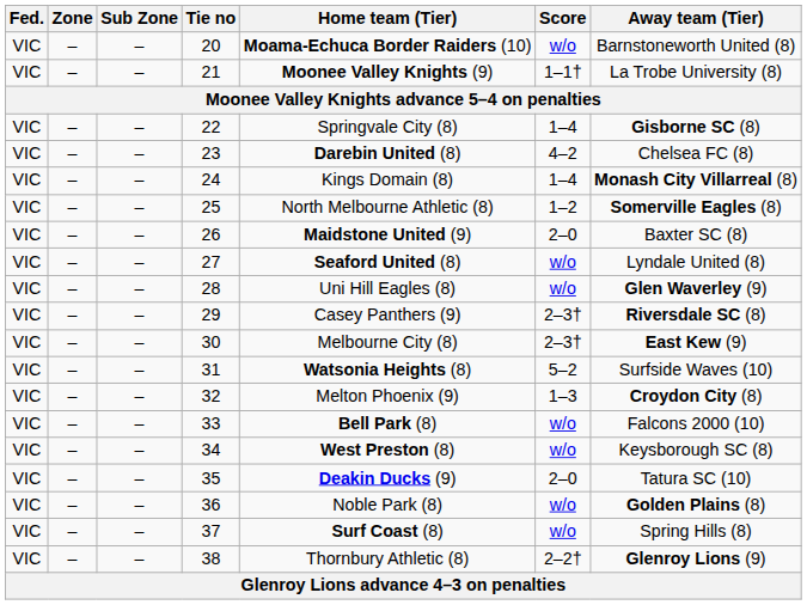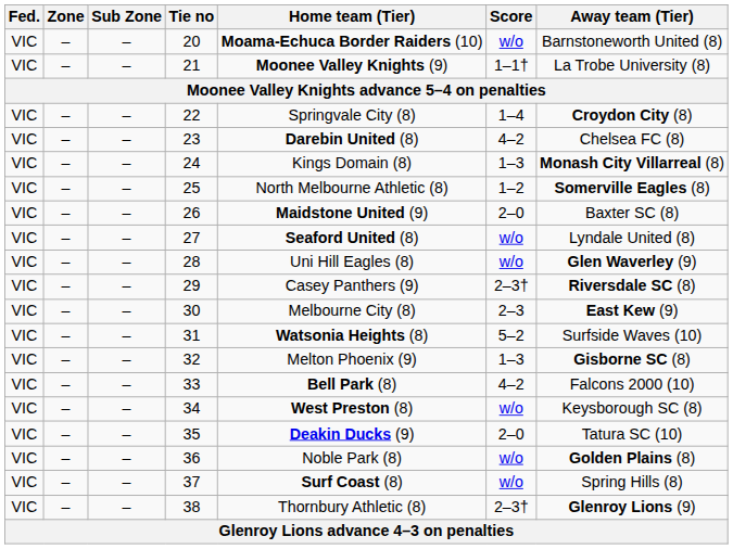22 | Away team (Tier): Gisborne SC (8) -> Croydon City (8)
24 | Score: 1–4 -> 1–3
30 | Score: 2–3† -> 2–3
32 | Away team (Tier): Croydon City (8) -> Gisborne SC (8)
33 | Score: w/o -> 4–2
38 | Score: 2–2† -> 2–3†
